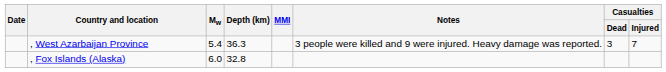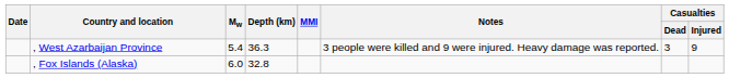, West Azarbaijan Province | Casualties / Injured: 7 -> 9
